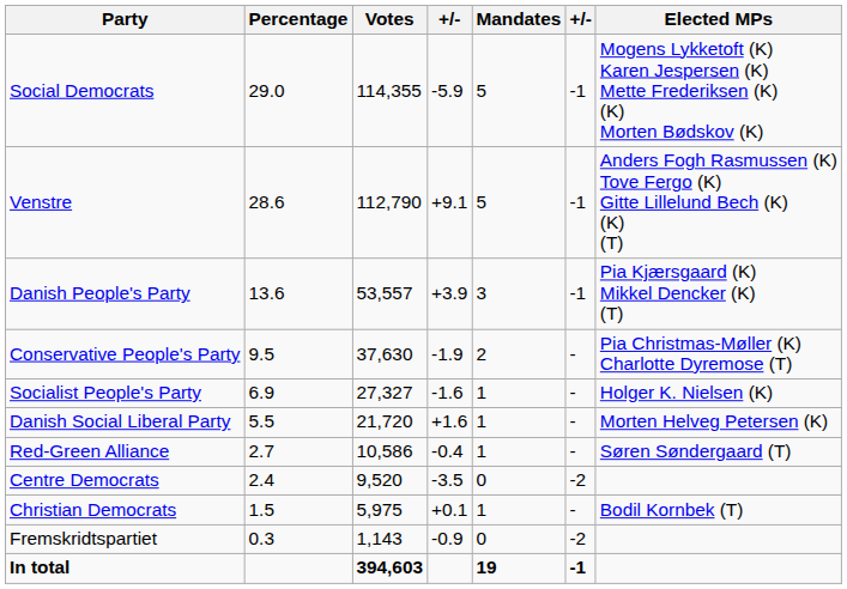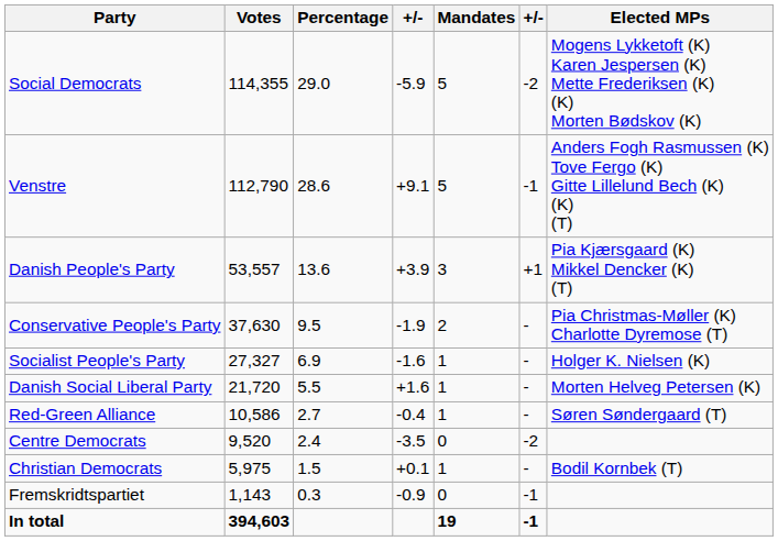columns swapped: Votes <-> Percentage
Social Democrats | column 6: -1 -> -2
Danish People's Party | column 6: -1 -> +1
Fremskridtspartiet | column 6: -2 -> -1
